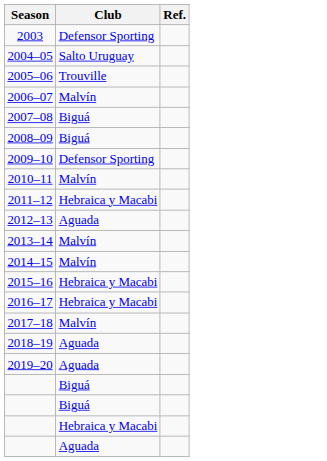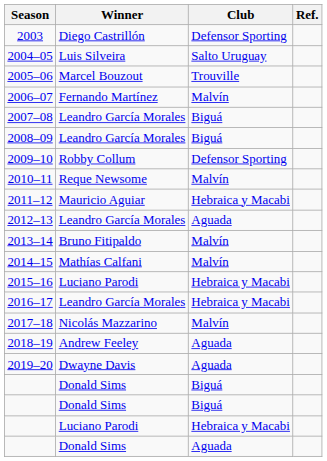+ column: Winner | Diego Castrillón | Luis Silveira | Marcel Bouzout | Fernando Martínez | Leandro García Morales | Leandro García Morales | Robby Collum | Reque Newsome | Mauricio Aguiar | Leandro García Morales | Bruno Fitipaldo | Mathías Calfani | Luciano Parodi | Leandro García Morales | Nicolás Mazzarino | Andrew Feeley | Dwayne Davis | Donald Sims | Donald Sims | Luciano Parodi | Donald Sims
